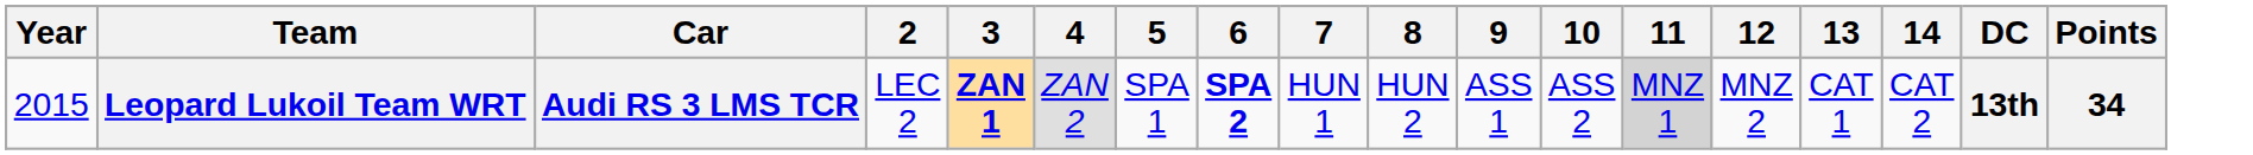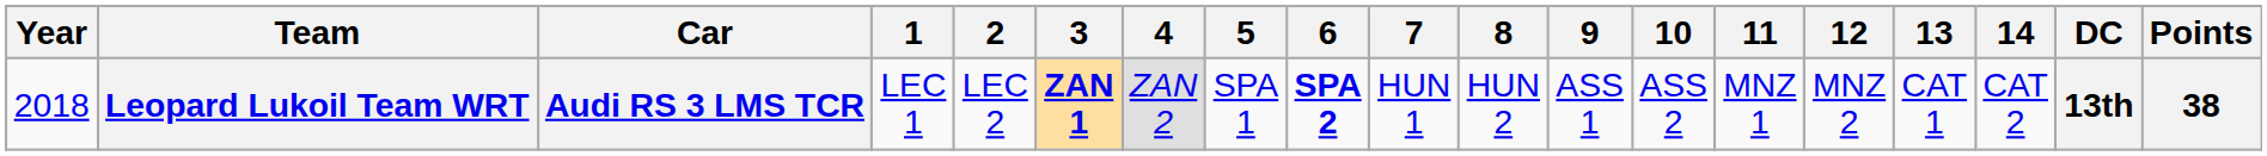+ column: 1 | LEC 1
Leopard Lukoil Team WRT | Year: 2015 -> 2018
Leopard Lukoil Team WRT | 11: lightgrey background -> no background
Leopard Lukoil Team WRT | Points: 34 -> 38
